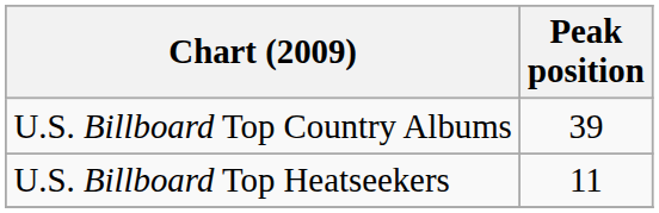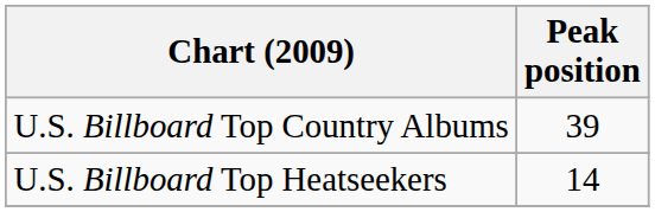U.S. Billboard Top Heatseekers | Peak position: 11 -> 14
